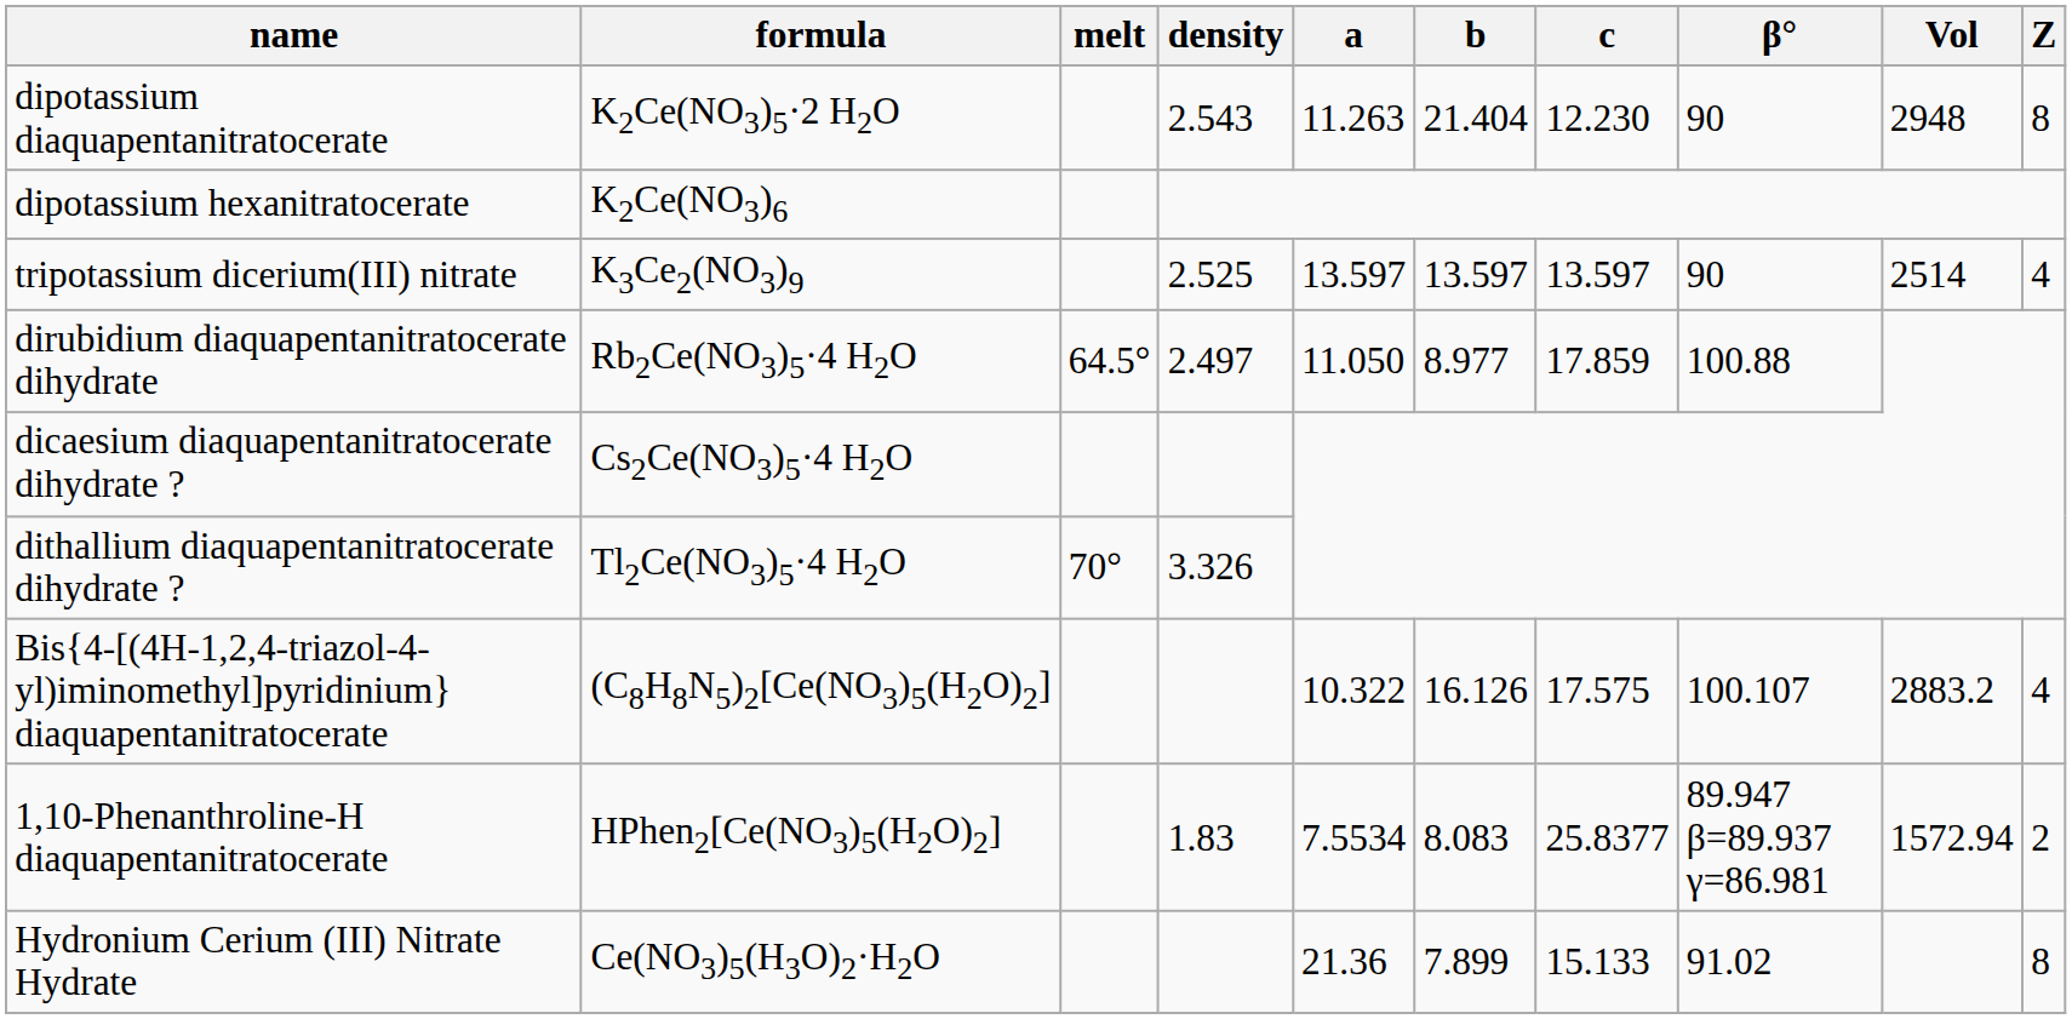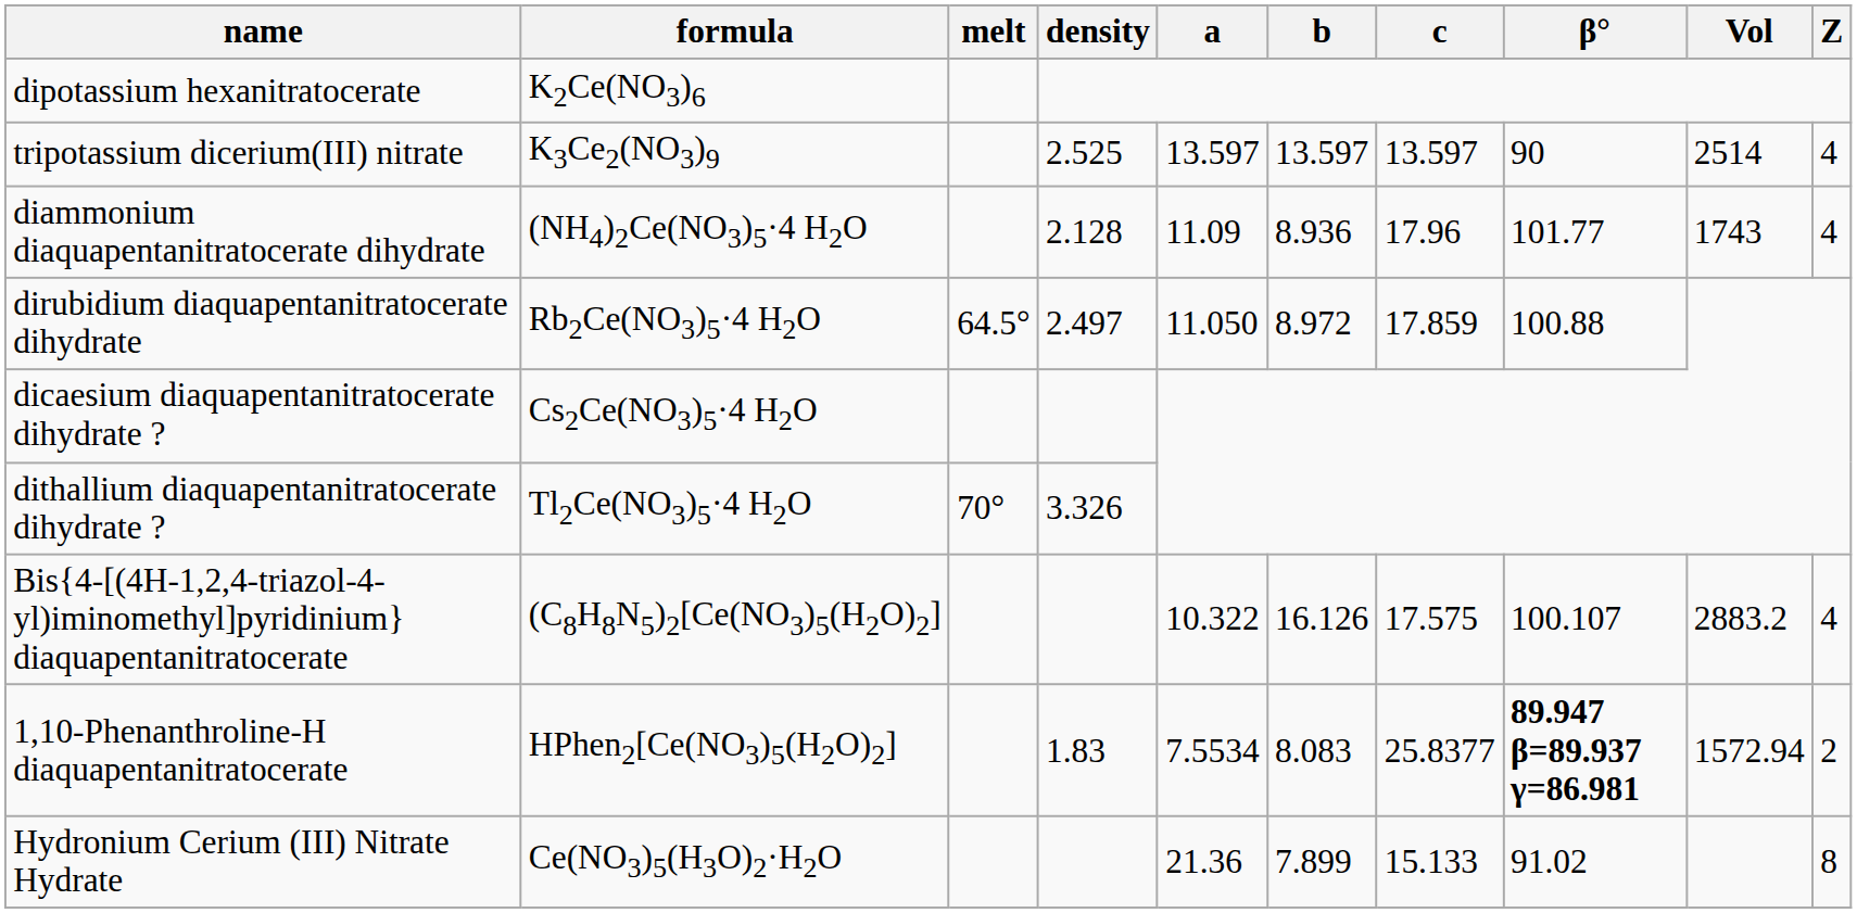- row: dipotassium diaquapentanitratocerate | K2Ce(NO3)5·2 H2O | 2.543 | 11.263 | 21.404 | 12.230 | 90 | 2948 | 8
+ row: diammonium diaquapentanitratocerate dihydrate | (NH4)2Ce(NO3)5·4 H2O | 2.128 | 11.09 | 8.936 | 17.96 | 101.77 | 1743 | 4
dirubidium diaquapentanitratocerate dihydrate | b: 8.977 -> 8.972
1,10-Phenanthroline-H diaquapentanitratocerate | β°: normal -> bold
